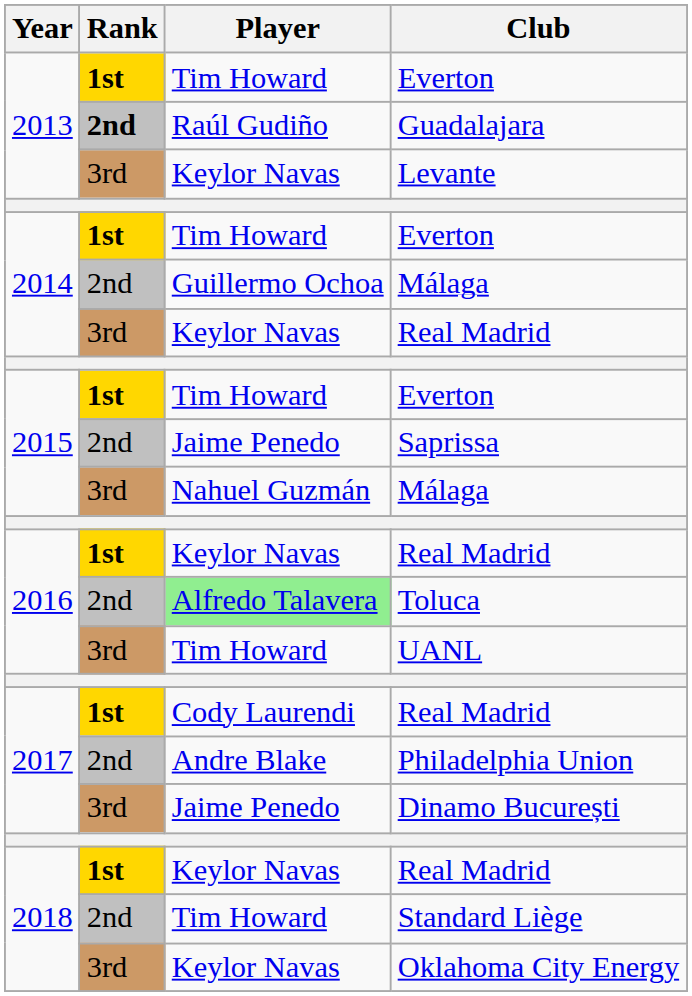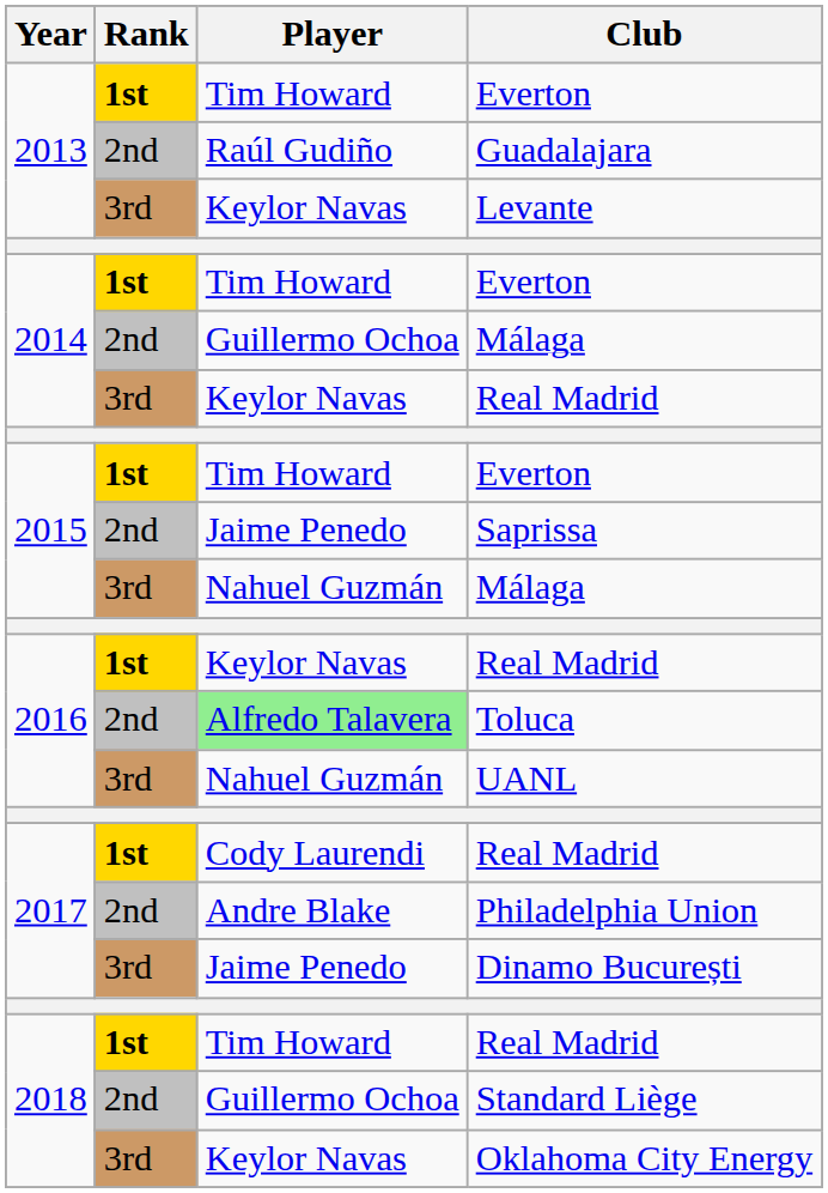Guadalajara | Rank: bold -> normal
UANL | Player: Tim Howard -> Nahuel Guzmán
2018 / Real Madrid | Player: Keylor Navas -> Tim Howard
Standard Liège | Player: Tim Howard -> Guillermo Ochoa
